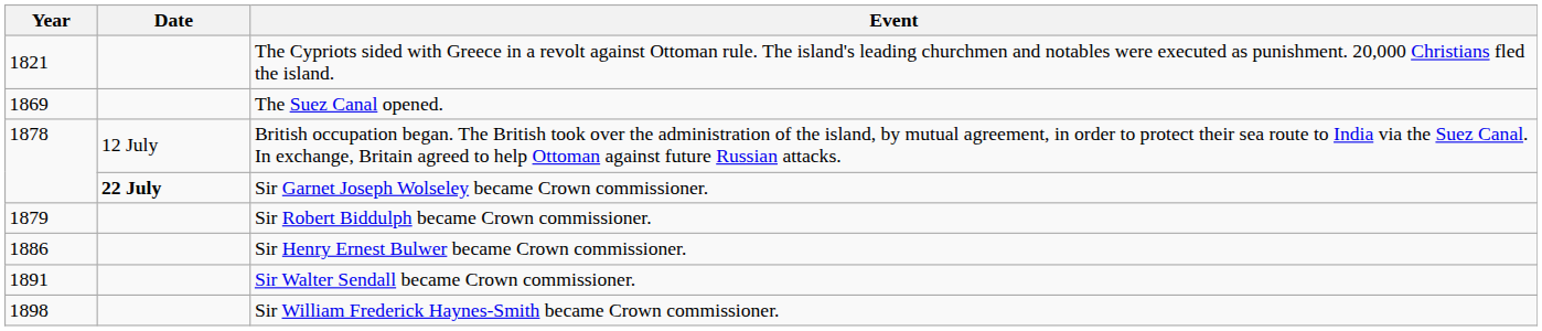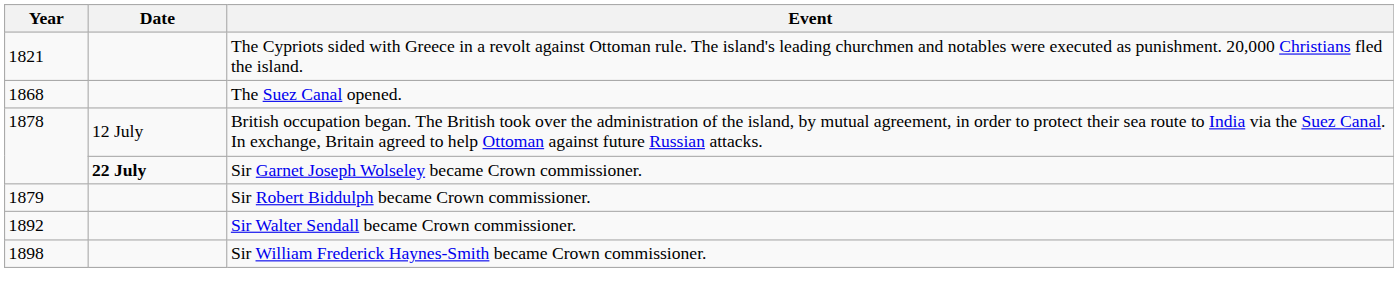The Suez Canal opened. | Year: 1869 -> 1868
- row: 1886 | Sir Henry Ernest Bulwer became Crown commissioner.
Sir Walter Sendall became Crown commissioner. | Year: 1891 -> 1892
